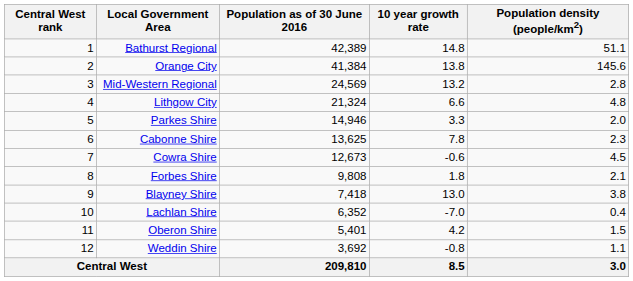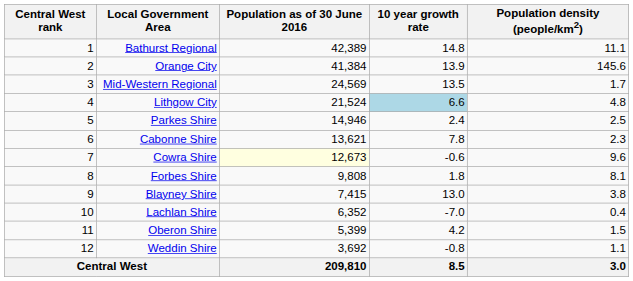Bathurst Regional | Population density (people/km2): 51.1 -> 11.1
Orange City | 10 year growth rate: 13.8 -> 13.9
Mid-Western Regional | 10 year growth rate: 13.2 -> 13.5
Mid-Western Regional | Population density (people/km2): 2.8 -> 1.7
Lithgow City | Population as of 30 June 2016: 21,324 -> 21,524
Lithgow City | 10 year growth rate: no background -> lightblue background
Parkes Shire | 10 year growth rate: 3.3 -> 2.4
Parkes Shire | Population density (people/km2): 2.0 -> 2.5
Cabonne Shire | Population as of 30 June 2016: 13,625 -> 13,621
Cowra Shire | Population as of 30 June 2016: no background -> lightyellow background
Cowra Shire | Population density (people/km2): 4.5 -> 9.6
Forbes Shire | Population density (people/km2): 2.1 -> 8.1
Blayney Shire | Population as of 30 June 2016: 7,418 -> 7,415
Oberon Shire | Population as of 30 June 2016: 5,401 -> 5,399
